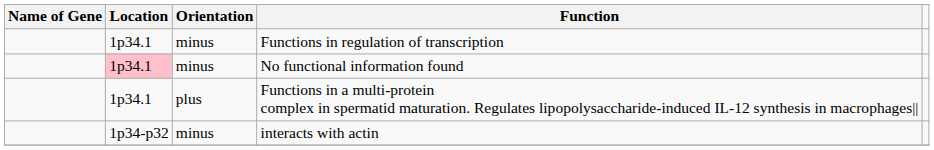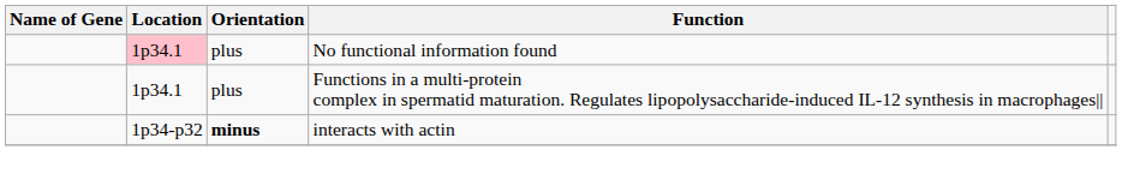- row: 1p34.1 | minus | Functions in regulation of transcription
No functional information found | Orientation: minus -> plus
interacts with actin | Orientation: normal -> bold
